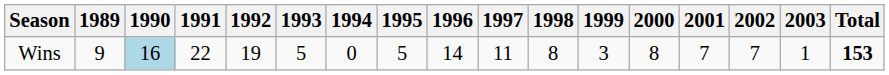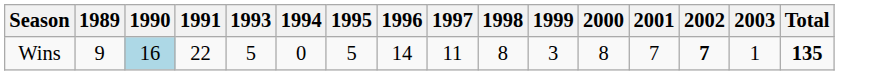- column: 1992 | 19
Wins | 2002: normal -> bold
Wins | Total: 153 -> 135
